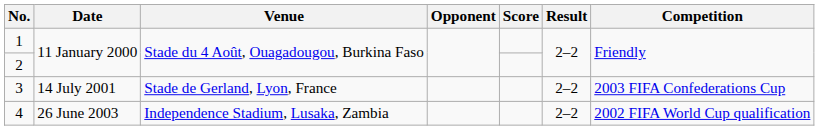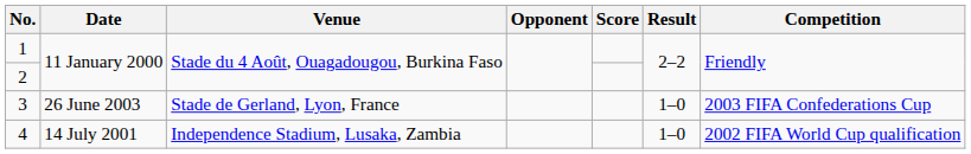3 | Date: 14 July 2001 -> 26 June 2003
3 | Result: 2–2 -> 1–0
4 | Date: 26 June 2003 -> 14 July 2001
4 | Result: 2–2 -> 1–0
